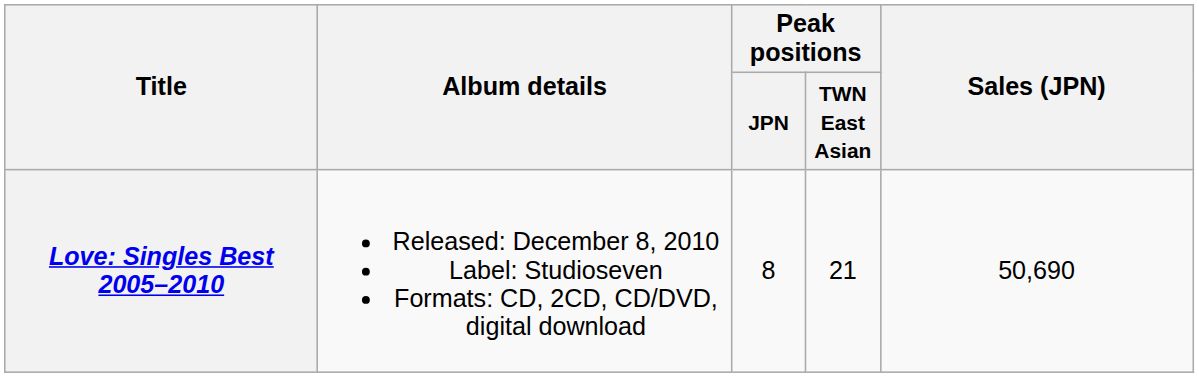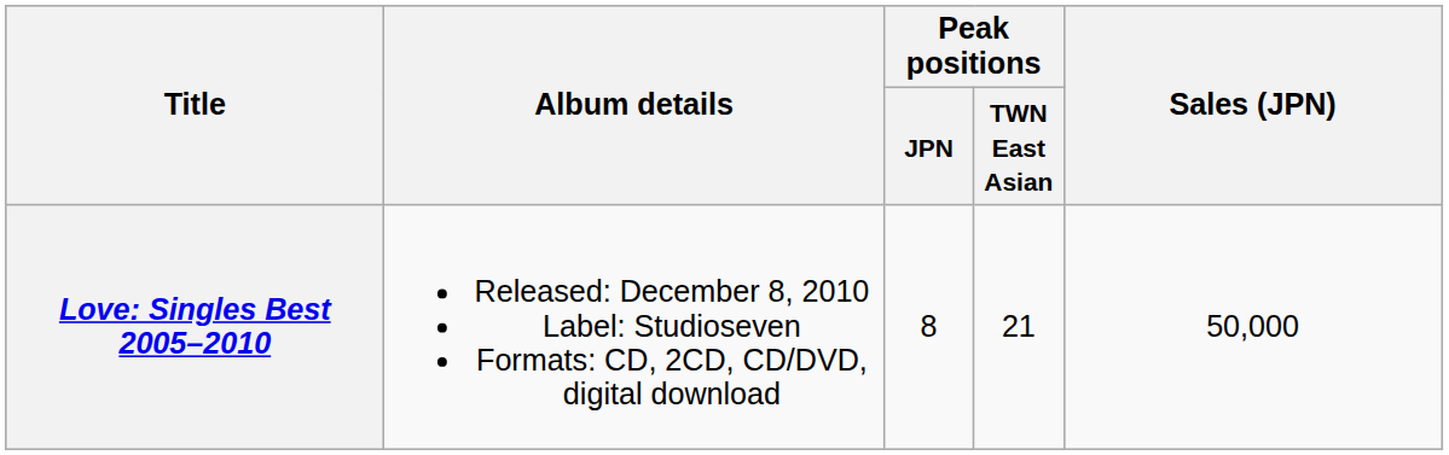Love: Singles Best 2005–2010 | Sales (JPN): 50,690 -> 50,000
